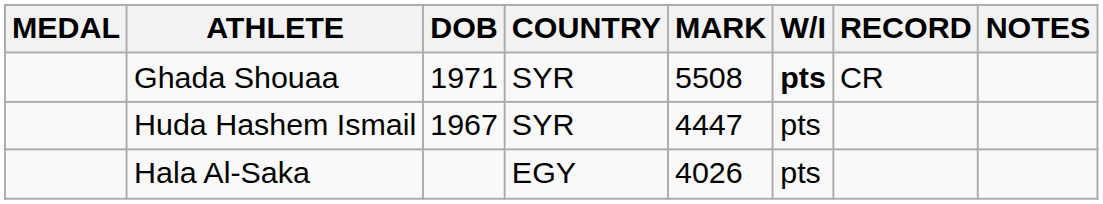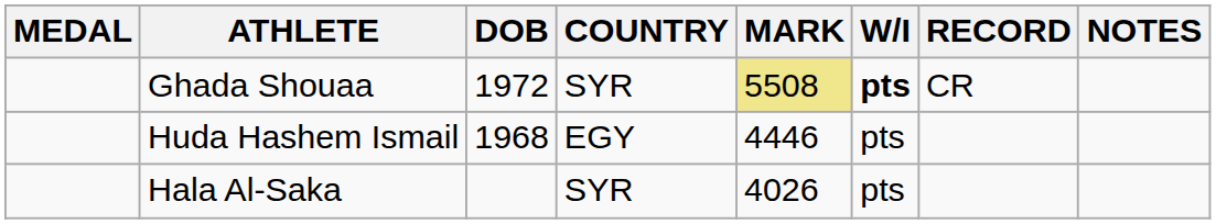Ghada Shouaa | DOB: 1971 -> 1972
Ghada Shouaa | MARK: no background -> khaki background
Huda Hashem Ismail | DOB: 1967 -> 1968
Huda Hashem Ismail | COUNTRY: SYR -> EGY
Huda Hashem Ismail | MARK: 4447 -> 4446
Hala Al-Saka | COUNTRY: EGY -> SYR
